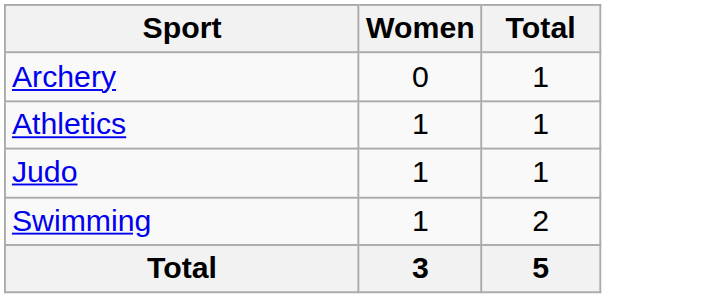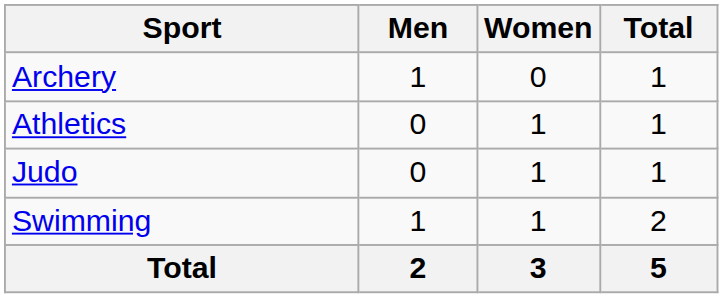+ column: Men | 1 | 0 | 0 | 1 | 2
